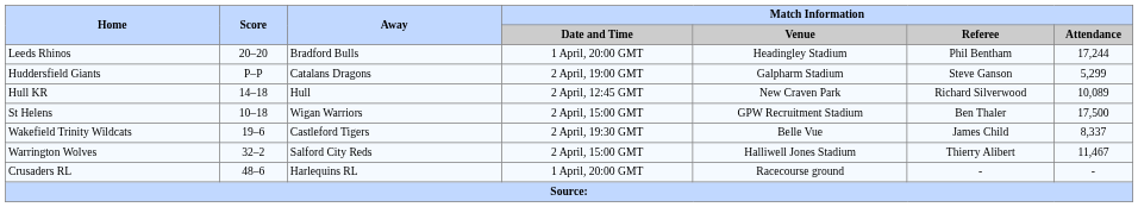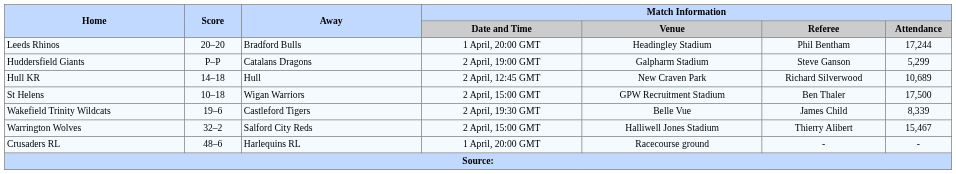Hull KR | Match Information / Attendance: 10,089 -> 10,689
Wakefield Trinity Wildcats | Match Information / Attendance: 8,337 -> 8,339
Warrington Wolves | Match Information / Attendance: 11,467 -> 15,467
